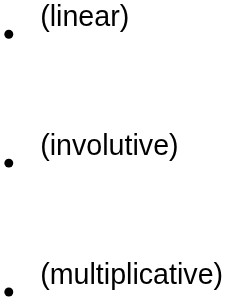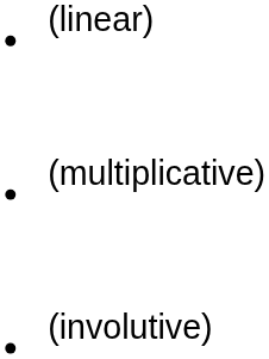rows swapped: (multiplicative) <-> (involutive)
